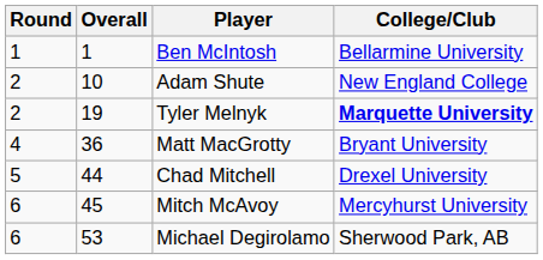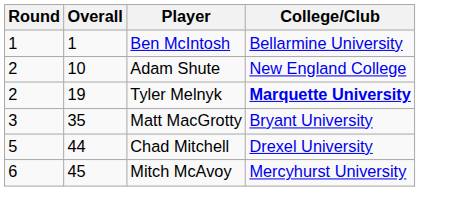Matt MacGrotty | Round: 4 -> 3
Matt MacGrotty | Overall: 36 -> 35
- row: 6 | 53 | Michael Degirolamo | Sherwood Park, AB
